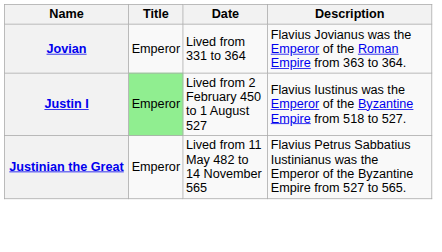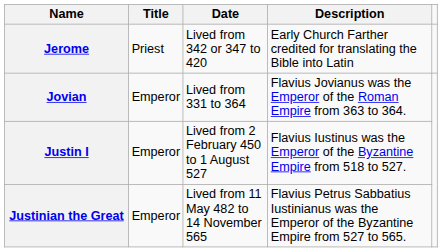+ row: Jerome | Priest | Lived from 342 or 347 to 420 | Early Church Farther credited for translating the Bible into Latin
Justin I | Title: lightgreen background -> no background
